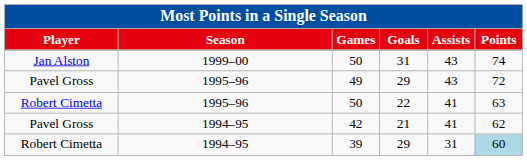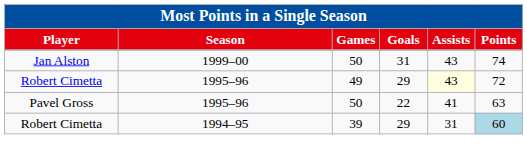49 | column 1: Pavel Gross -> Robert Cimetta
49 | column 5: no background -> lightyellow background
50 / 22 | column 1: Robert Cimetta -> Pavel Gross
- row: Pavel Gross | 1994–95 | 42 | 21 | 41 | 62
